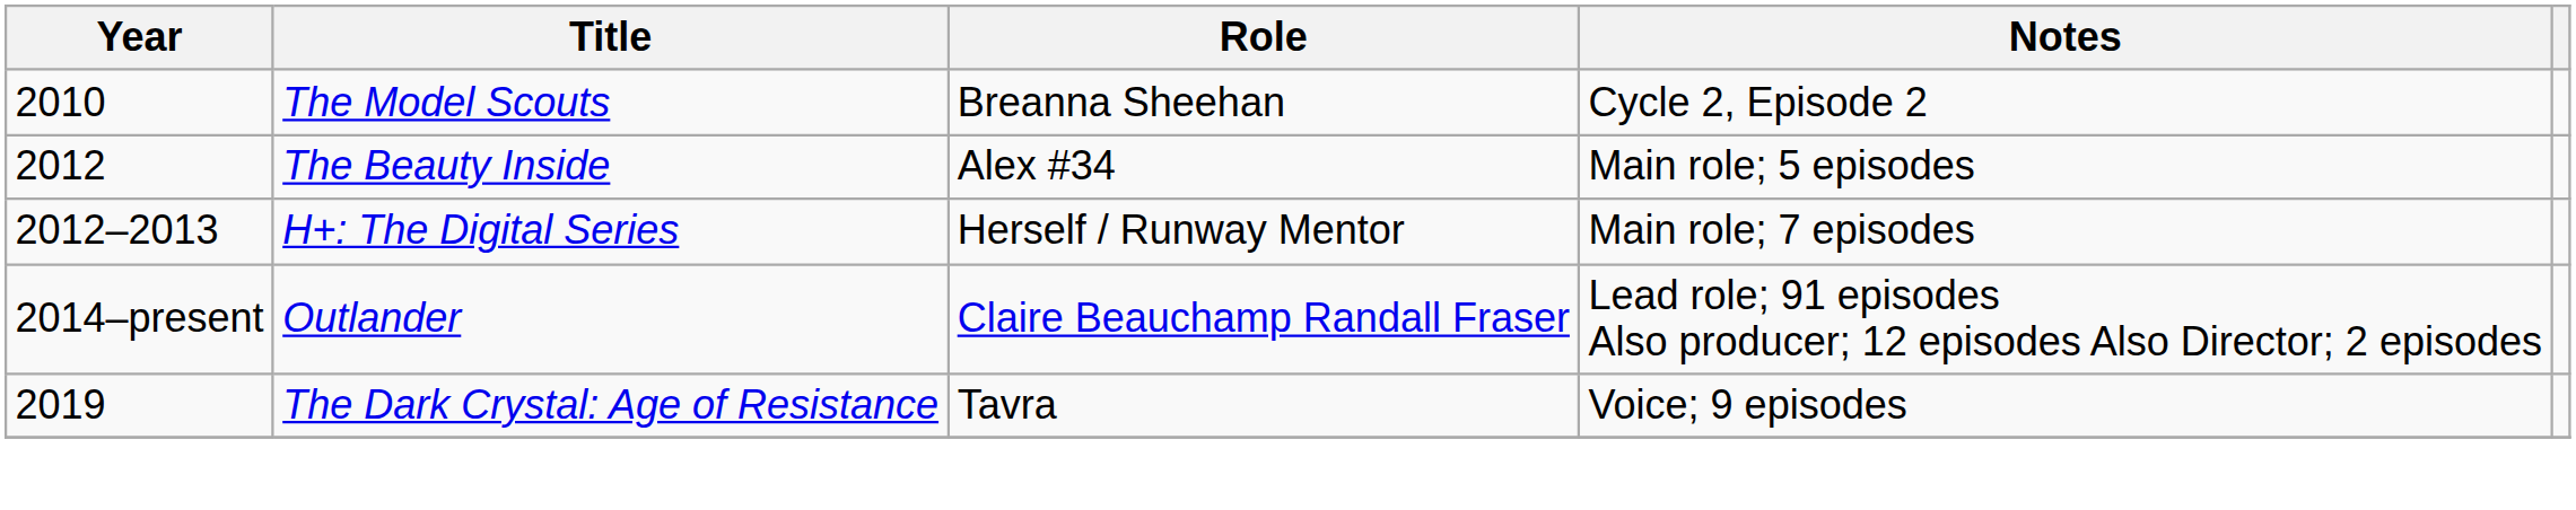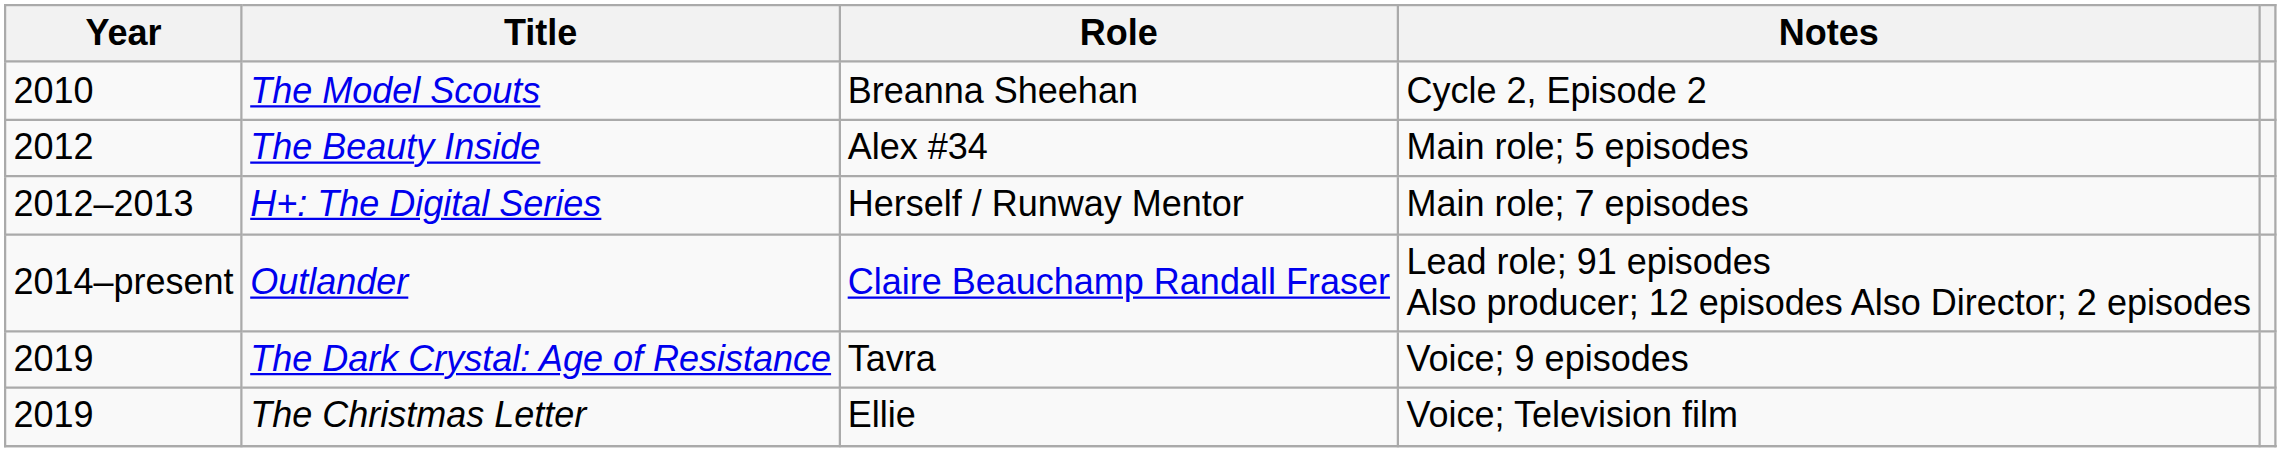+ row: 2019 | The Christmas Letter | Ellie | Voice; Television film
